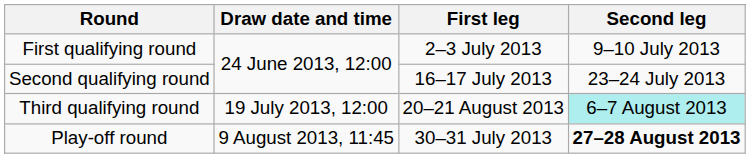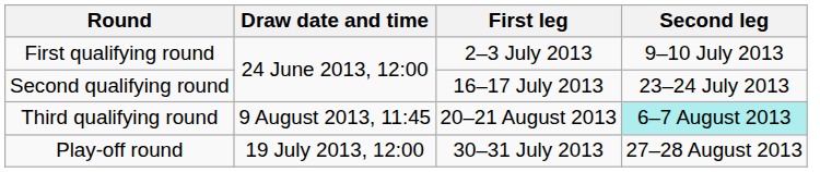Third qualifying round | Draw date and time: 19 July 2013, 12:00 -> 9 August 2013, 11:45
Play-off round | Draw date and time: 9 August 2013, 11:45 -> 19 July 2013, 12:00
Play-off round | Second leg: bold -> normal
